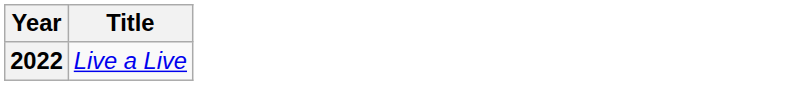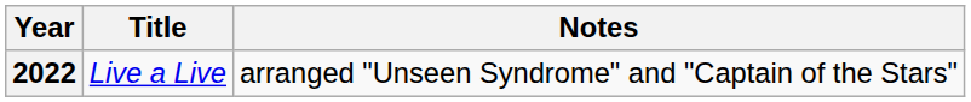+ column: Notes | arranged "Unseen Syndrome" and "Captain of the Stars"
